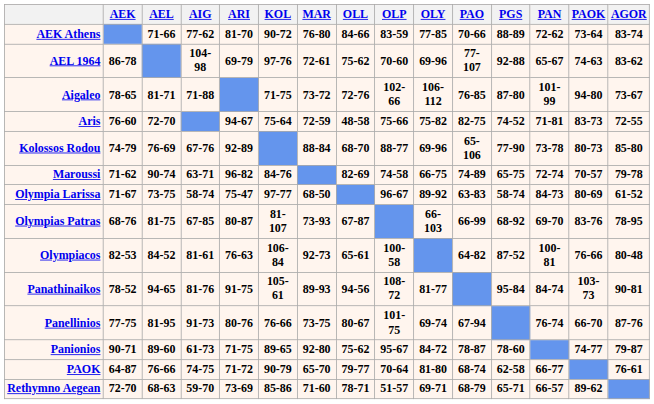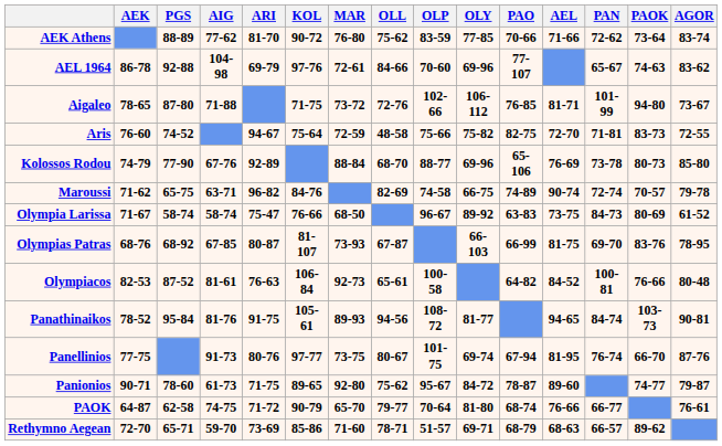columns swapped: AEL <-> PGS
AEK Athens | OLL: 84-66 -> 75-62
AEL 1964 | OLL: 75-62 -> 84-66
Olympia Larissa | KOL: 97-77 -> 76-66
Panellinios | KOL: 76-66 -> 97-77
